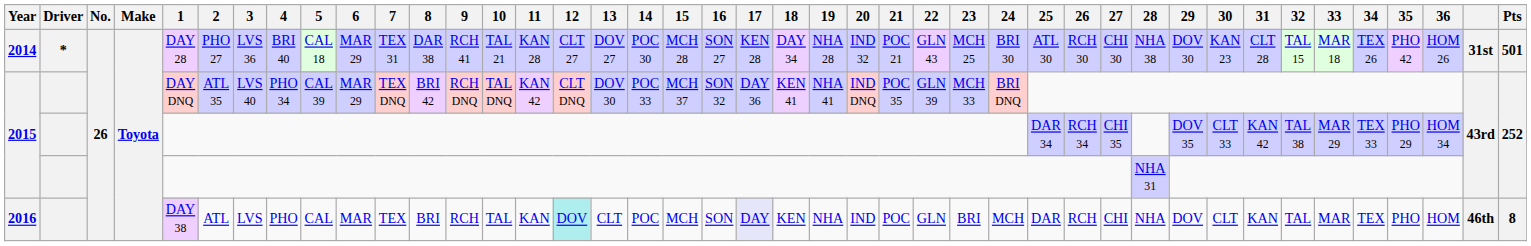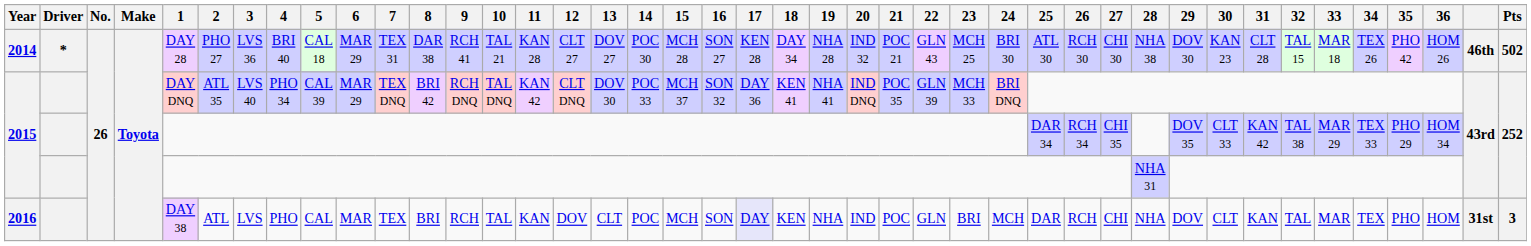2014 | column 41: 31st -> 46th
2014 | Pts: 501 -> 502
2016 | 12: paleturquoise background -> no background
2016 | column 41: 46th -> 31st
2016 | Pts: 8 -> 3
